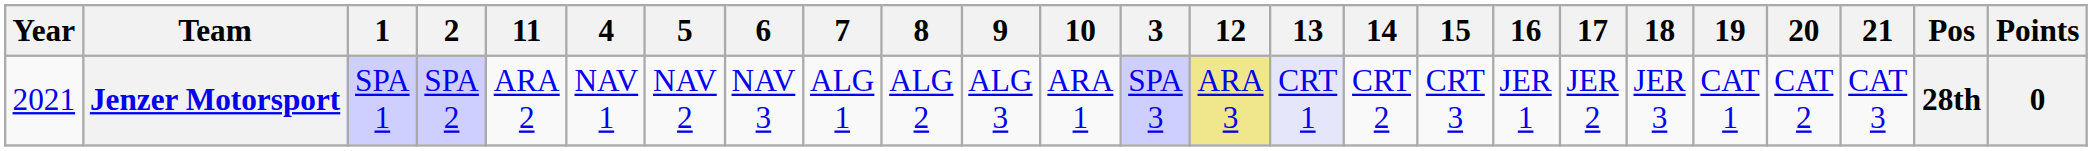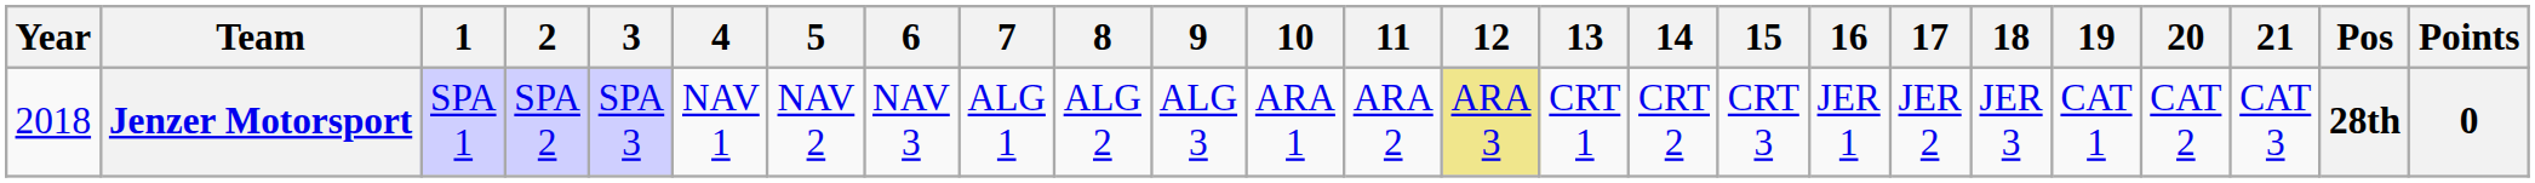columns swapped: 3 <-> 11
Jenzer Motorsport | Year: 2021 -> 2018
Jenzer Motorsport | 13: lavender background -> no background
